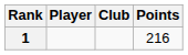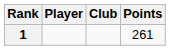1 | Points: 216 -> 261
